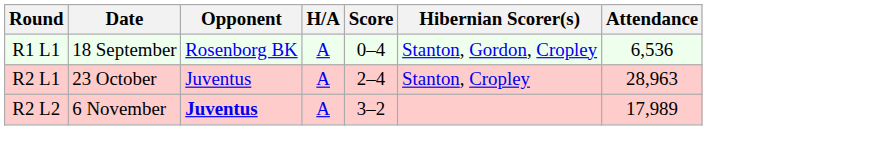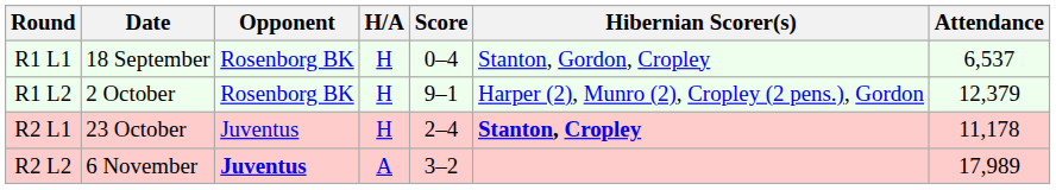R1 L1 | H/A: A -> H
R1 L1 | Attendance: 6,536 -> 6,537
+ row: R1 L2 | 2 October | Rosenborg BK | H | 9–1 | Harper (2), Munro (2), Cropley (2 pens.), Gordon | 12,379
R2 L1 | H/A: A -> H
R2 L1 | Hibernian Scorer(s): normal -> bold
R2 L1 | Attendance: 28,963 -> 11,178
